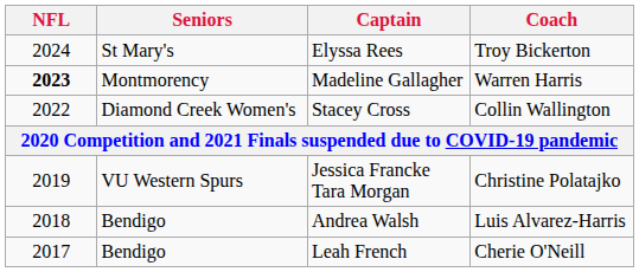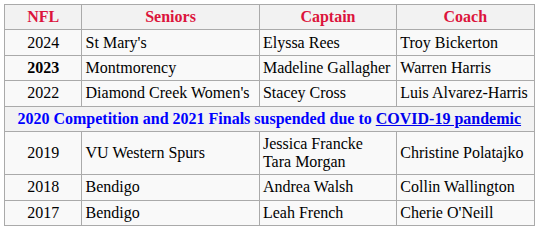Stacey Cross | Coach: Collin Wallington -> Luis Alvarez-Harris
Andrea Walsh | Coach: Luis Alvarez-Harris -> Collin Wallington
